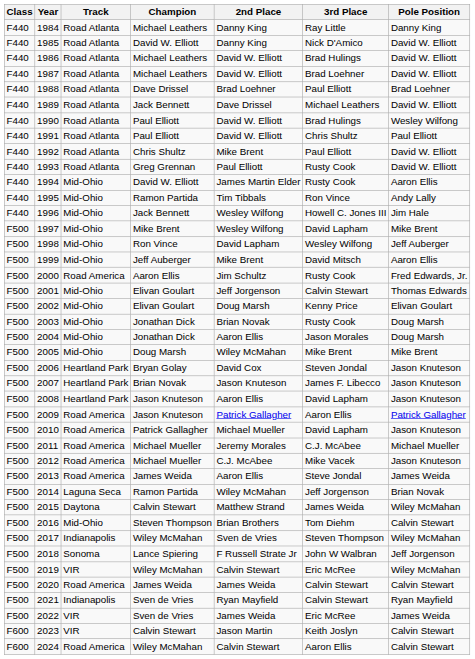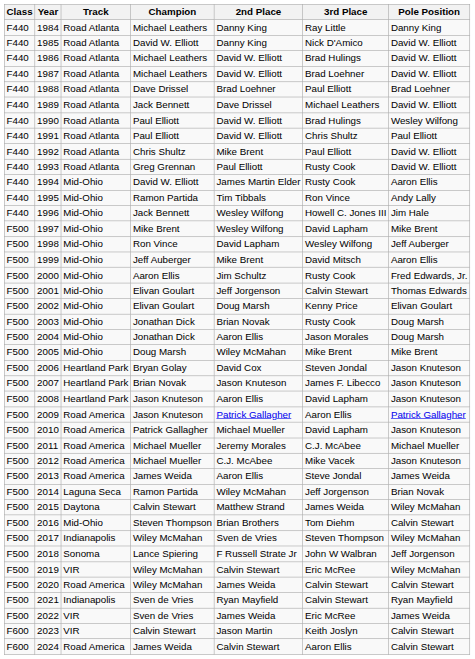2000 | Track: Road America -> Mid-Ohio
2020 | Champion: James Weida -> Wiley McMahan
2024 | Champion: Wiley McMahan -> James Weida
